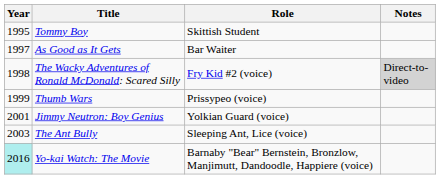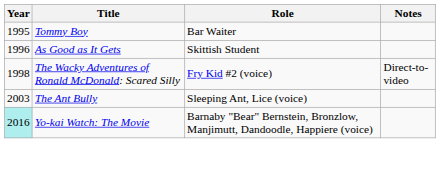Tommy Boy | Role: Skittish Student -> Bar Waiter
As Good as It Gets | Year: 1997 -> 1996
As Good as It Gets | Role: Bar Waiter -> Skittish Student
The Wacky Adventures of Ronald McDonald: Scared Silly | Notes: lightgrey background -> no background
- row: 1999 | Thumb Wars | Prissypeo (voice)
- row: 2001 | Jimmy Neutron: Boy Genius | Yolkian Guard (voice)
